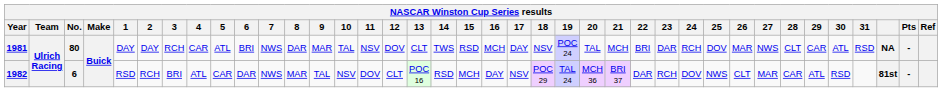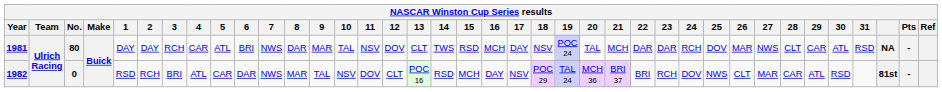1981 | 22: BRI -> DAR
1982 | No.: 6 -> 0
1982 | 22: DAR -> BRI
